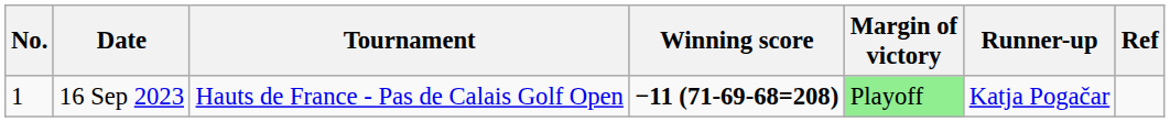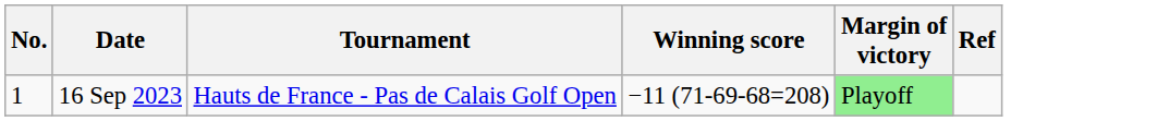- column: Runner-up | Katja Pogačar
16 Sep 2023 | Winning score: bold -> normal
